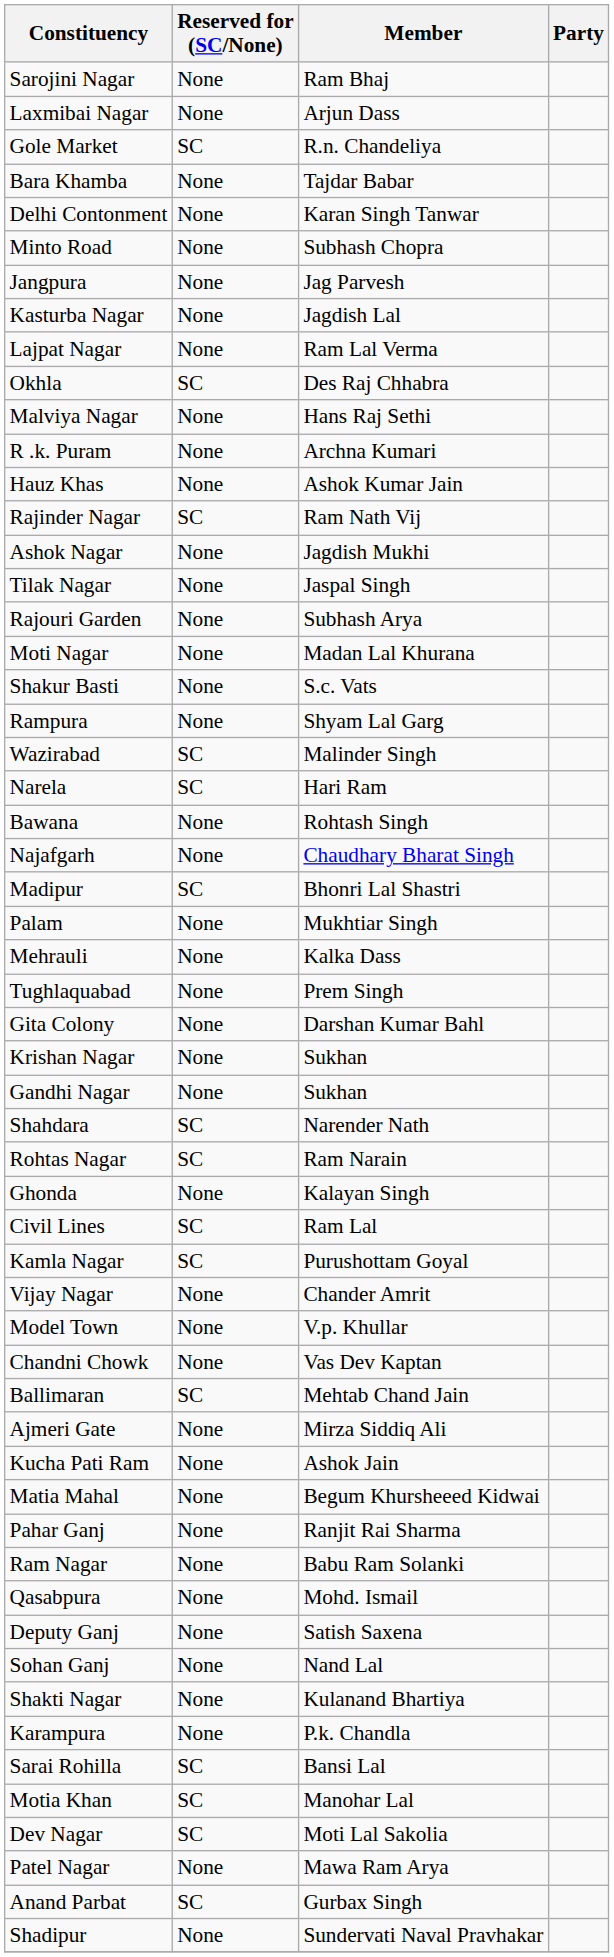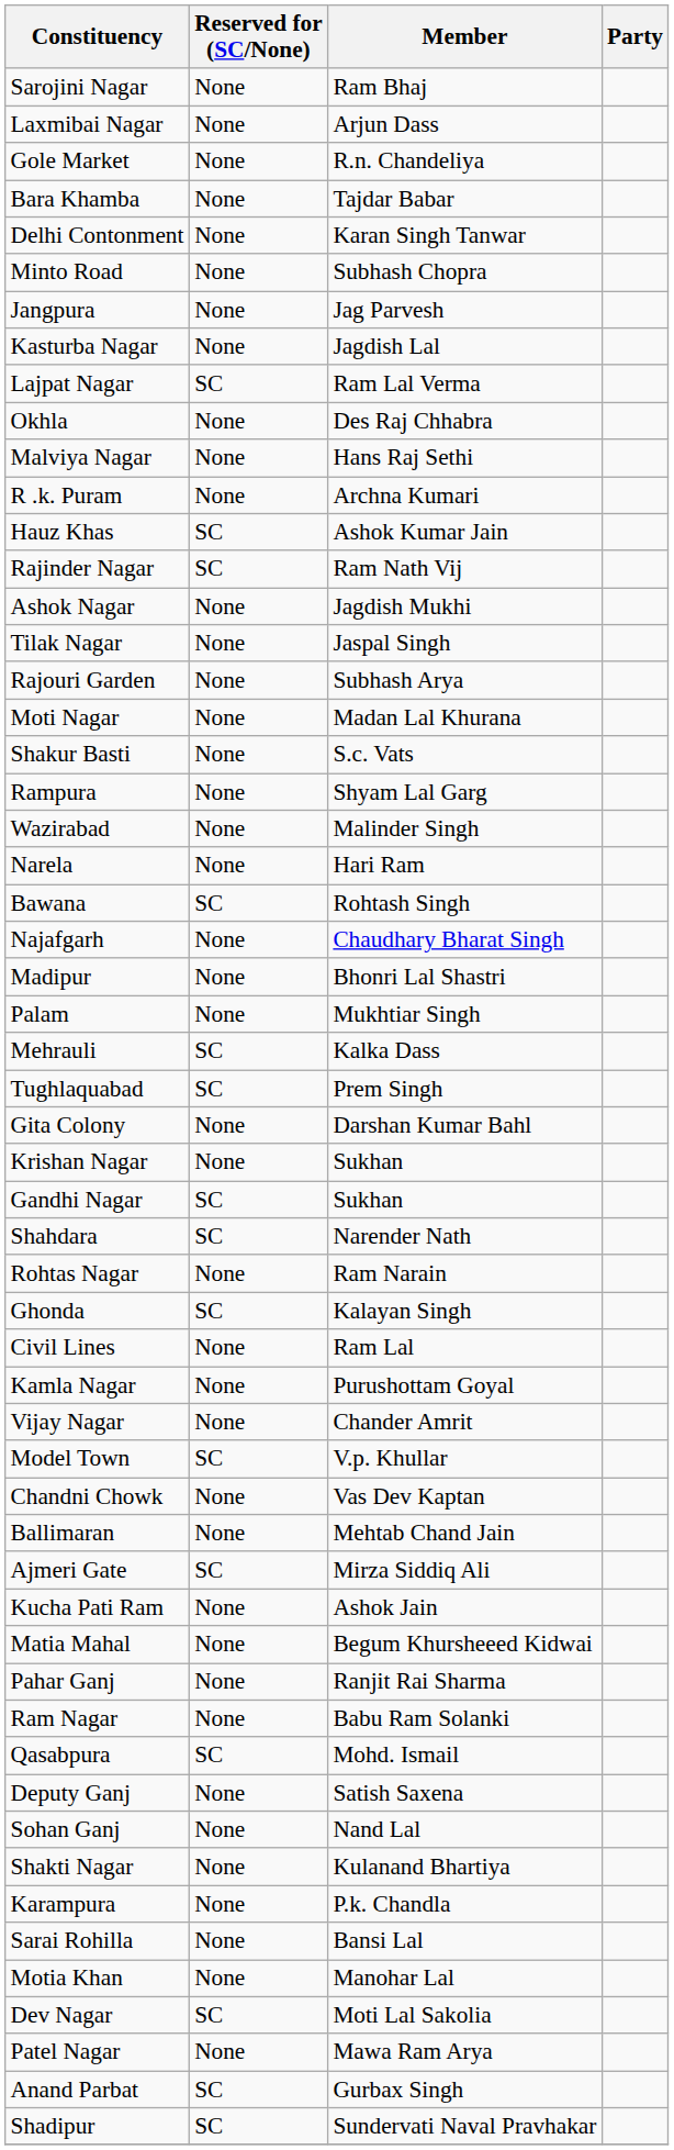Gole Market | Reserved for (SC/None): SC -> None
Lajpat Nagar | Reserved for (SC/None): None -> SC
Okhla | Reserved for (SC/None): SC -> None
Hauz Khas | Reserved for (SC/None): None -> SC
Wazirabad | Reserved for (SC/None): SC -> None
Narela | Reserved for (SC/None): SC -> None
Bawana | Reserved for (SC/None): None -> SC
Madipur | Reserved for (SC/None): SC -> None
Mehrauli | Reserved for (SC/None): None -> SC
Tughlaquabad | Reserved for (SC/None): None -> SC
Gandhi Nagar | Reserved for (SC/None): None -> SC
Rohtas Nagar | Reserved for (SC/None): SC -> None
Ghonda | Reserved for (SC/None): None -> SC
Civil Lines | Reserved for (SC/None): SC -> None
Kamla Nagar | Reserved for (SC/None): SC -> None
Model Town | Reserved for (SC/None): None -> SC
Ballimaran | Reserved for (SC/None): SC -> None
Ajmeri Gate | Reserved for (SC/None): None -> SC
Qasabpura | Reserved for (SC/None): None -> SC
Sarai Rohilla | Reserved for (SC/None): SC -> None
Motia Khan | Reserved for (SC/None): SC -> None
Shadipur | Reserved for (SC/None): None -> SC
